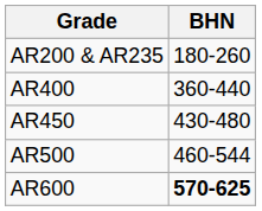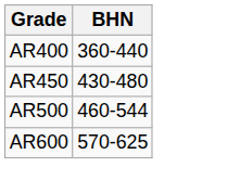- row: AR200 & AR235 | 180-260
AR600 | BHN: bold -> normal
